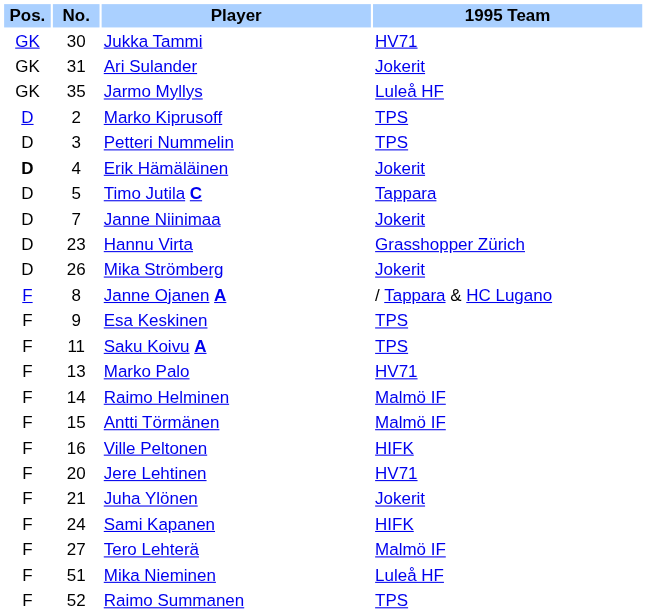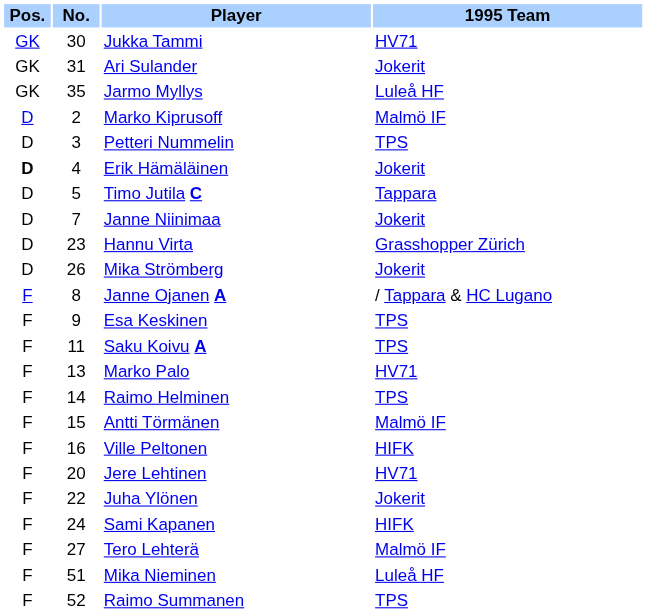Marko Kiprusoff | 1995 Team: TPS -> Malmö IF
Raimo Helminen | 1995 Team: Malmö IF -> TPS
Juha Ylönen | No.: 21 -> 22
